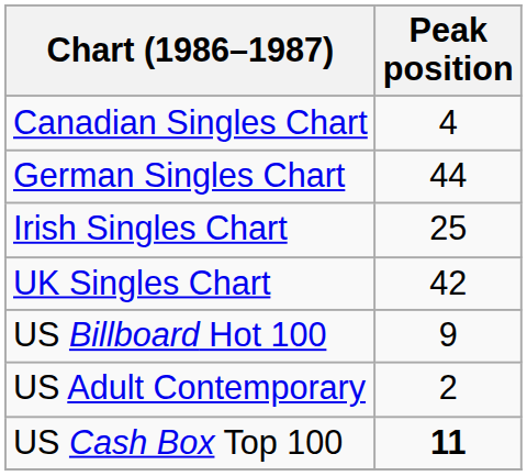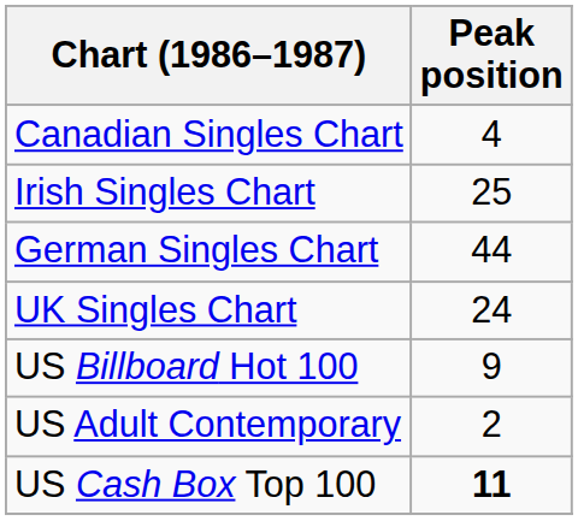rows swapped: German Singles Chart <-> Irish Singles Chart
UK Singles Chart | Peak position: 42 -> 24
